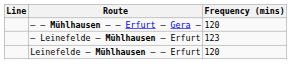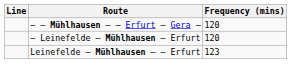– Leinefelde – Mühlhausen – Erfurt | Frequency (mins): 123 -> 120
Leinefelde – Mühlhausen – – Erfurt | Frequency (mins): 120 -> 123
